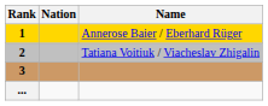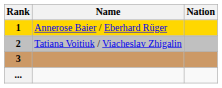columns swapped: Name <-> Nation
